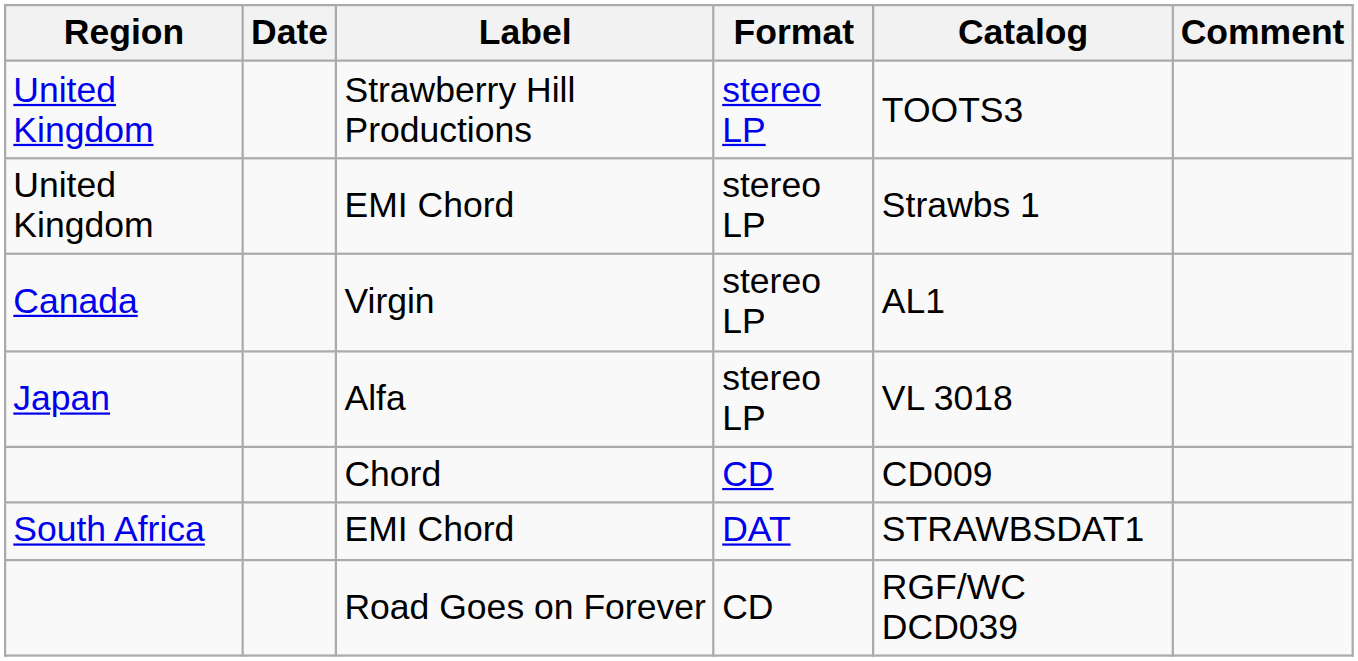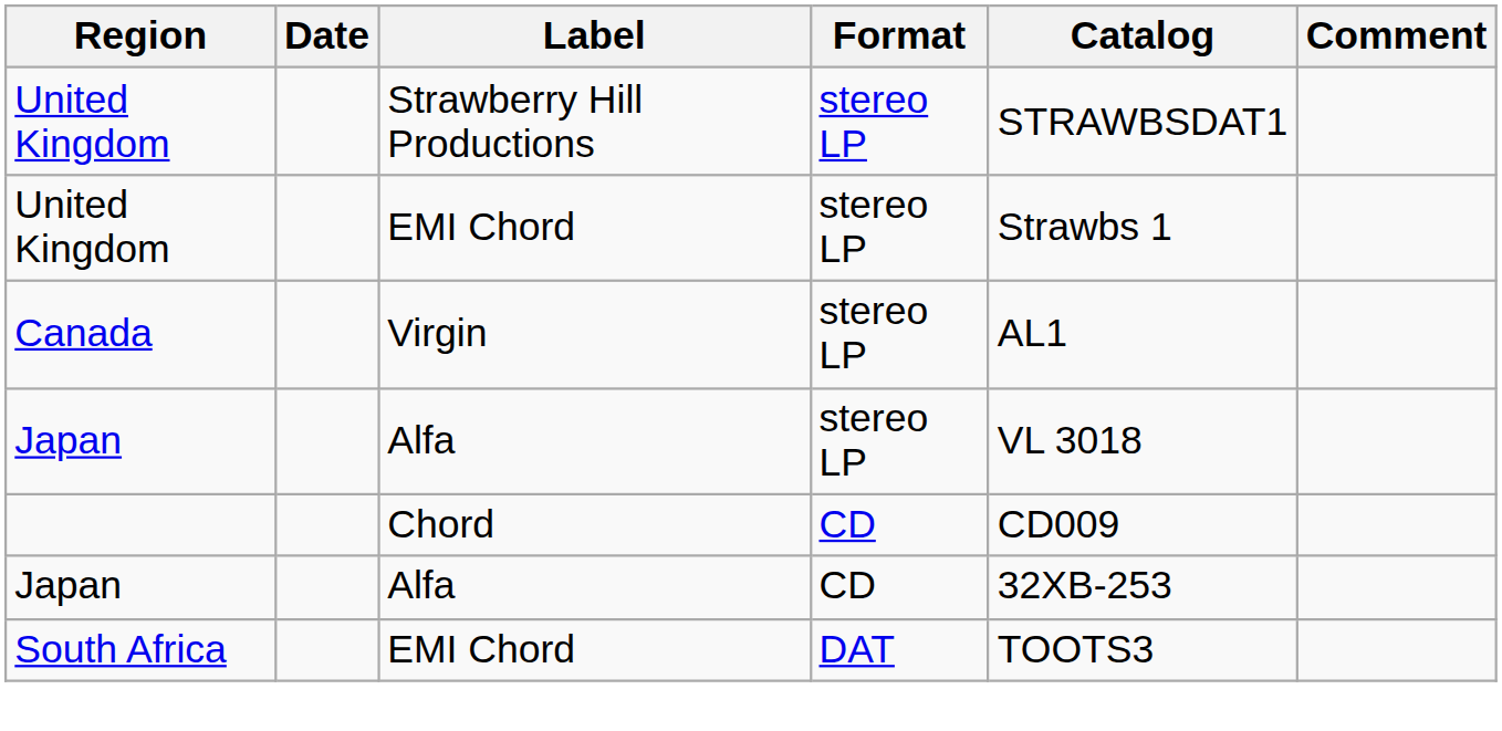Strawberry Hill Productions | Catalog: TOOTS3 -> STRAWBSDAT1
+ row: Japan | Alfa | CD | 32XB-253
EMI Chord / DAT | Catalog: STRAWBSDAT1 -> TOOTS3
- row: Road Goes on Forever | CD | RGF/WC DCD039
